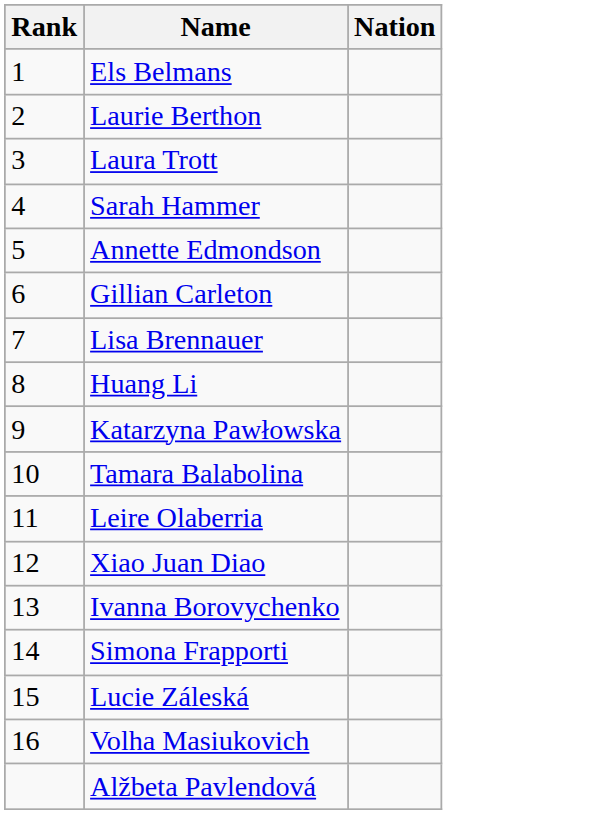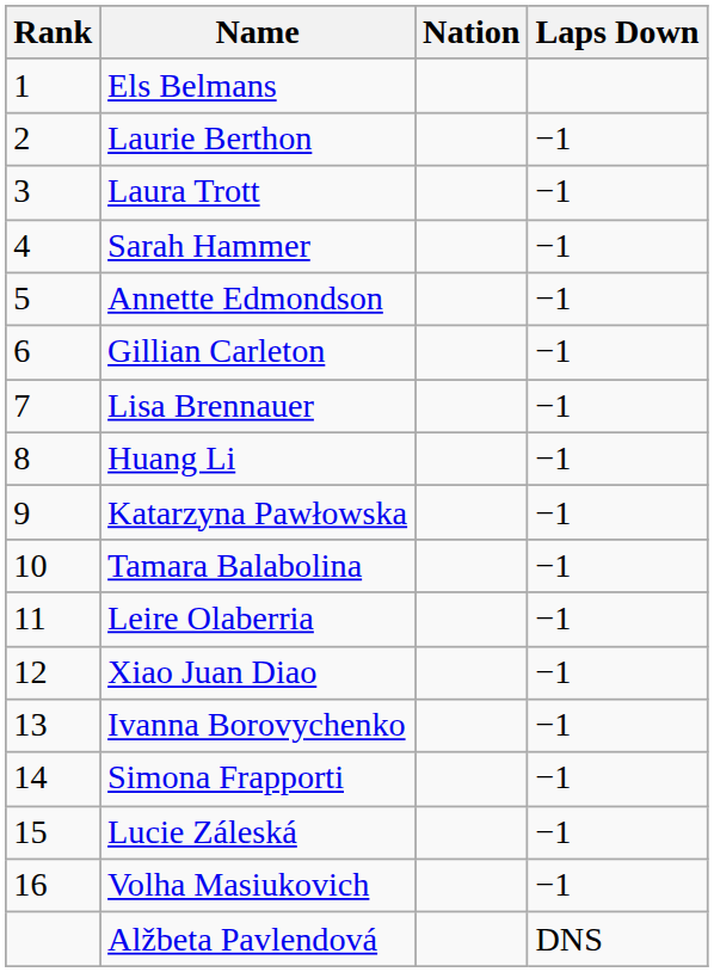+ column: Laps Down | −1 | −1 | −1 | −1 | −1 | −1 | −1 | −1 | −1 | −1 | −1 | −1 | −1 | −1 | −1 | DNS
